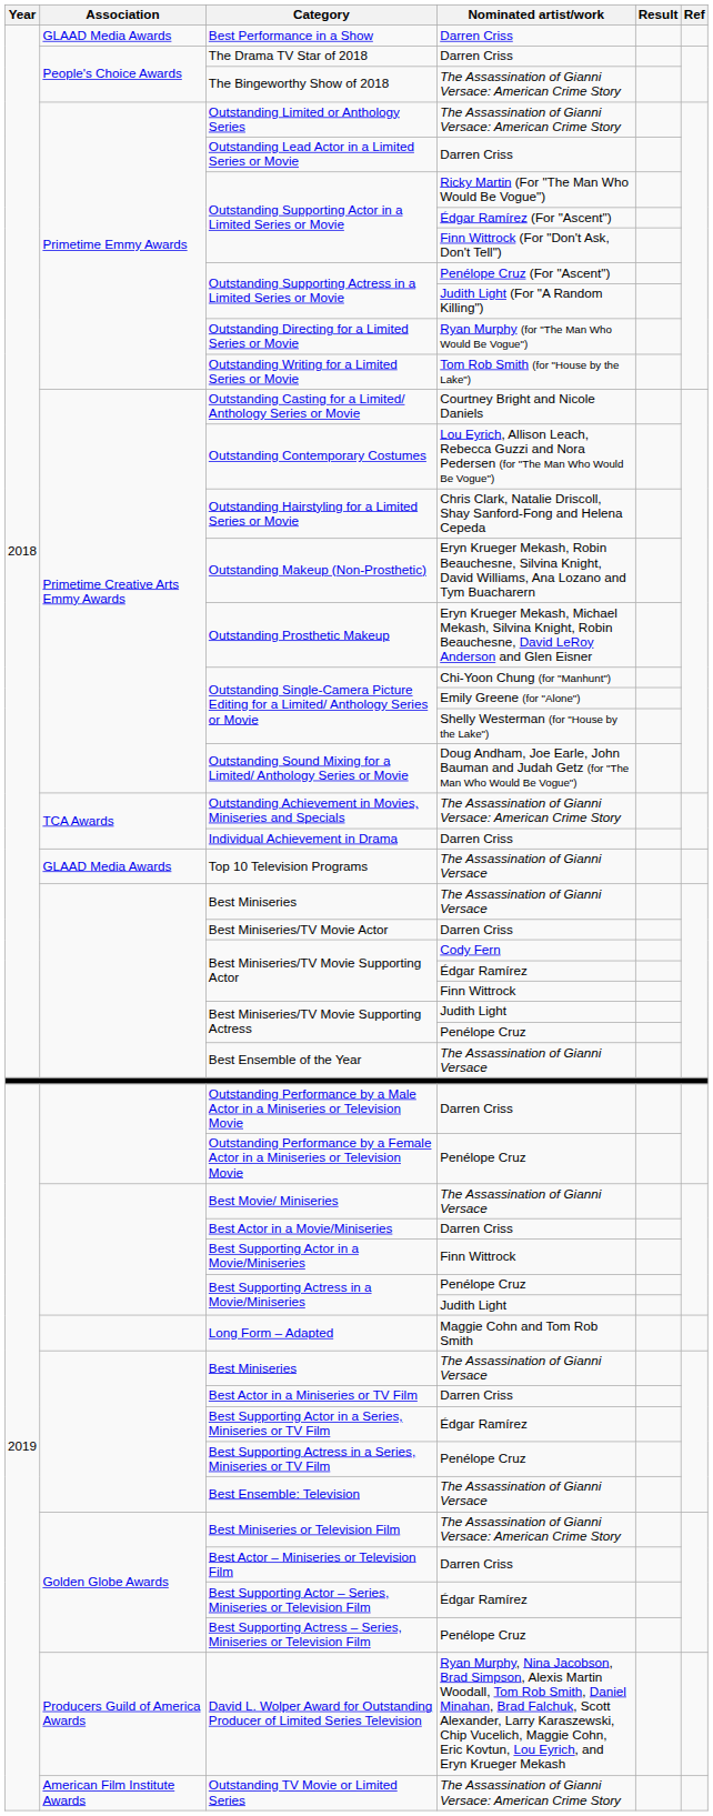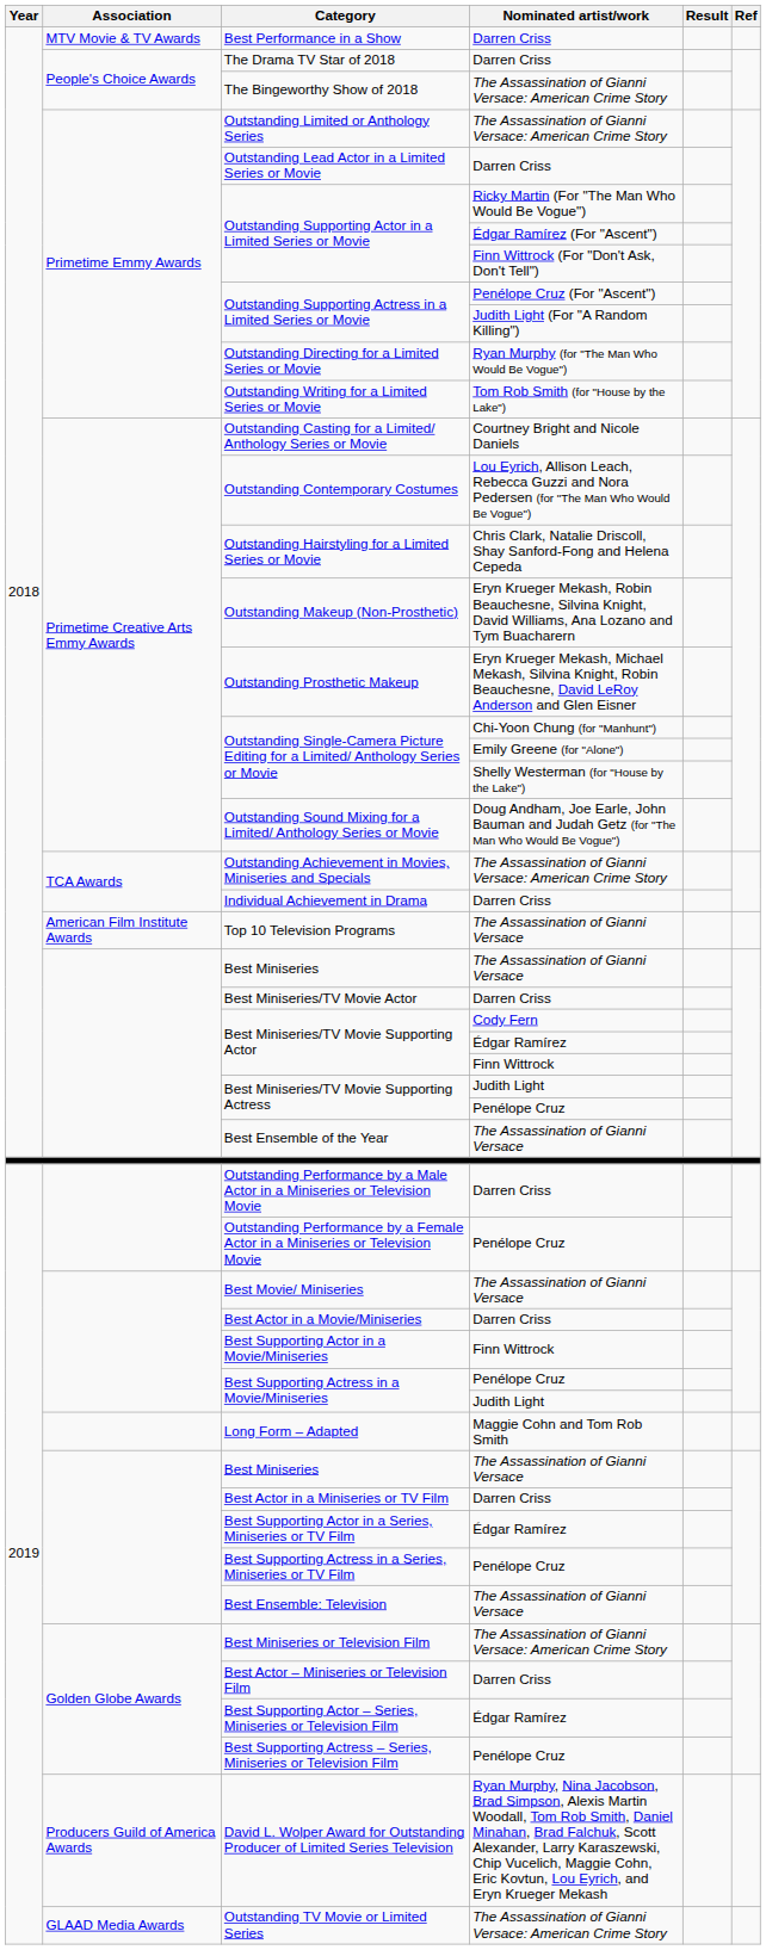Best Performance in a Show | Association: GLAAD Media Awards -> MTV Movie & TV Awards
Top 10 Television Programs | Association: GLAAD Media Awards -> American Film Institute Awards
Outstanding TV Movie or Limited Series | Association: American Film Institute Awards -> GLAAD Media Awards
